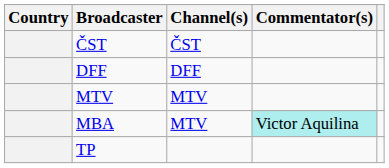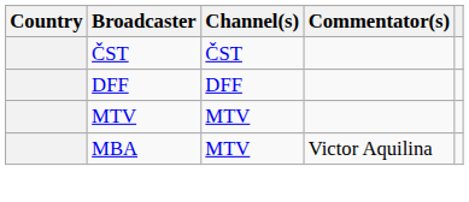MBA | Commentator(s): paleturquoise background -> no background
- row: TP
